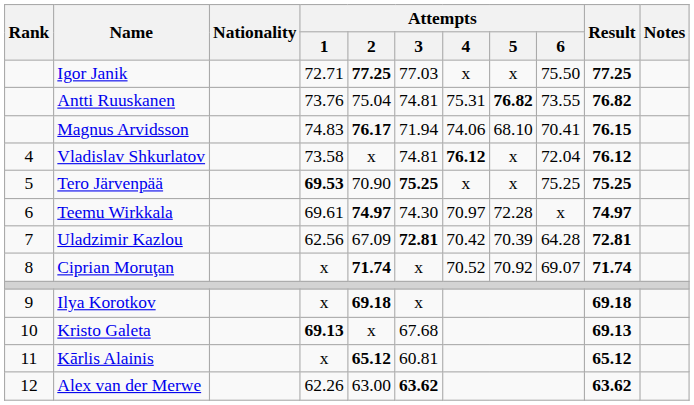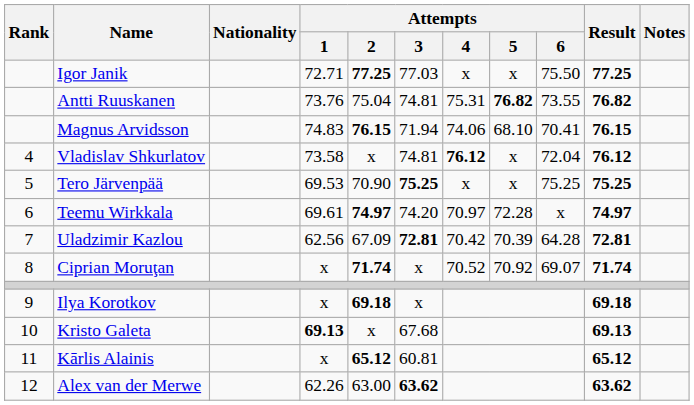Magnus Arvidsson | Attempts / 2: 76.17 -> 76.15
Tero Järvenpää | Attempts / 1: bold -> normal
Teemu Wirkkala | Attempts / 3: 74.30 -> 74.20
